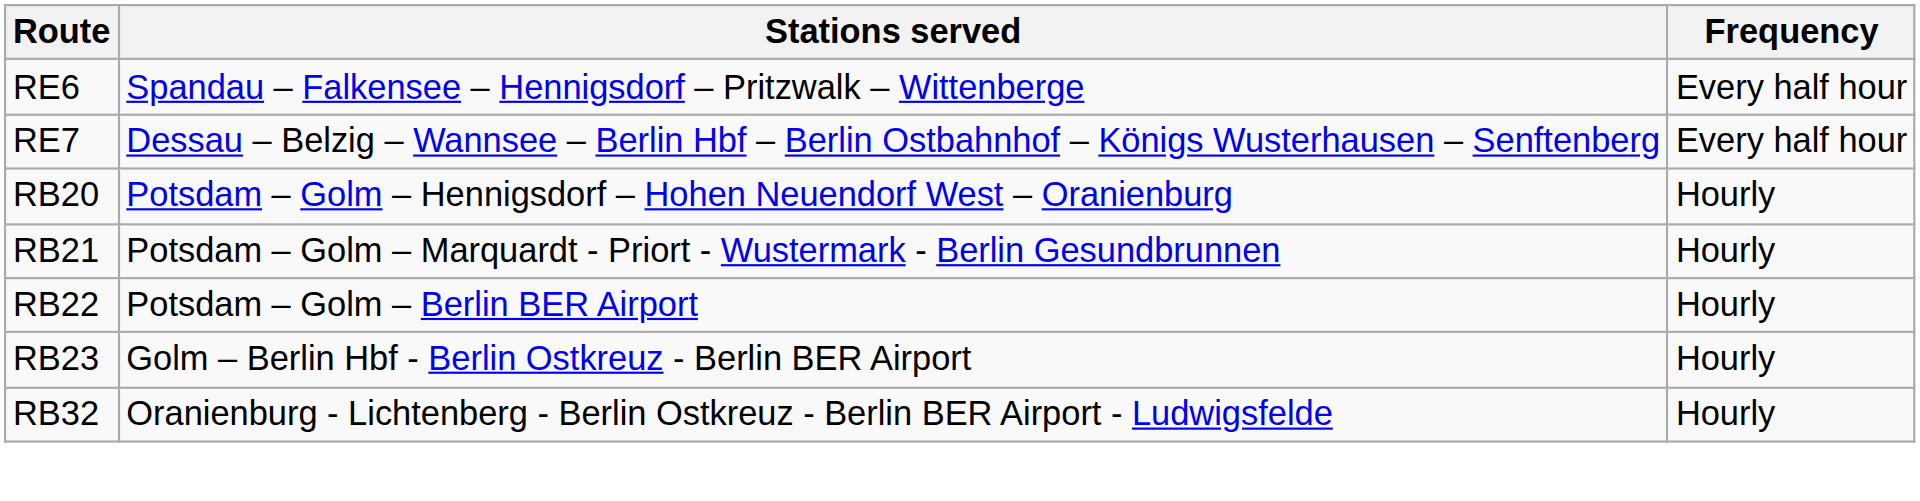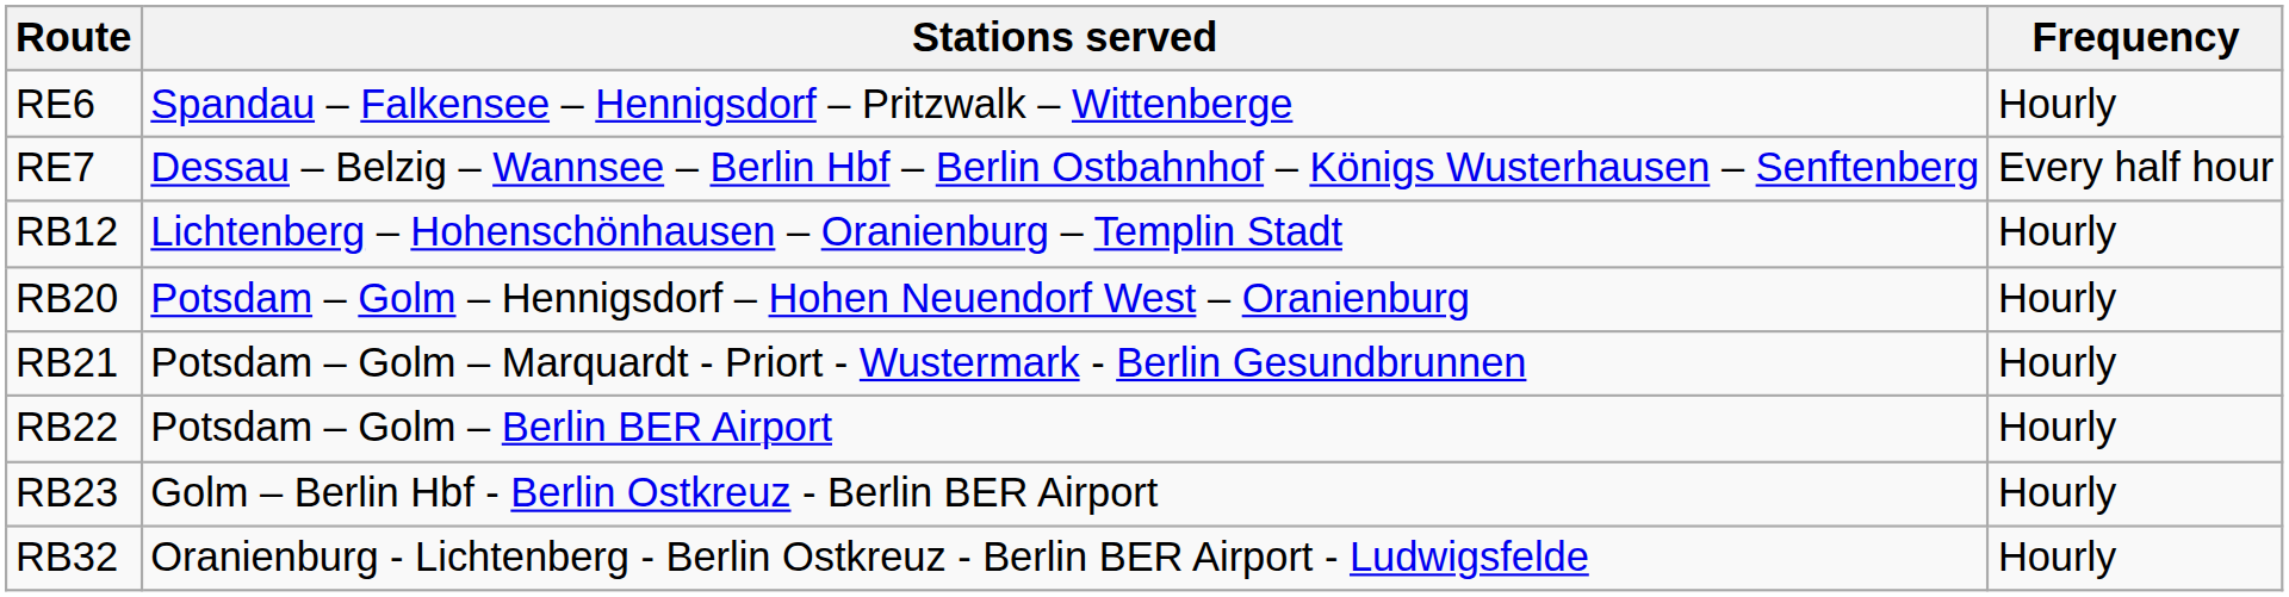RE6 | Frequency: Every half hour -> Hourly
+ row: RB12 | Lichtenberg – Hohenschönhausen – Oranienburg – Templin Stadt | Hourly
